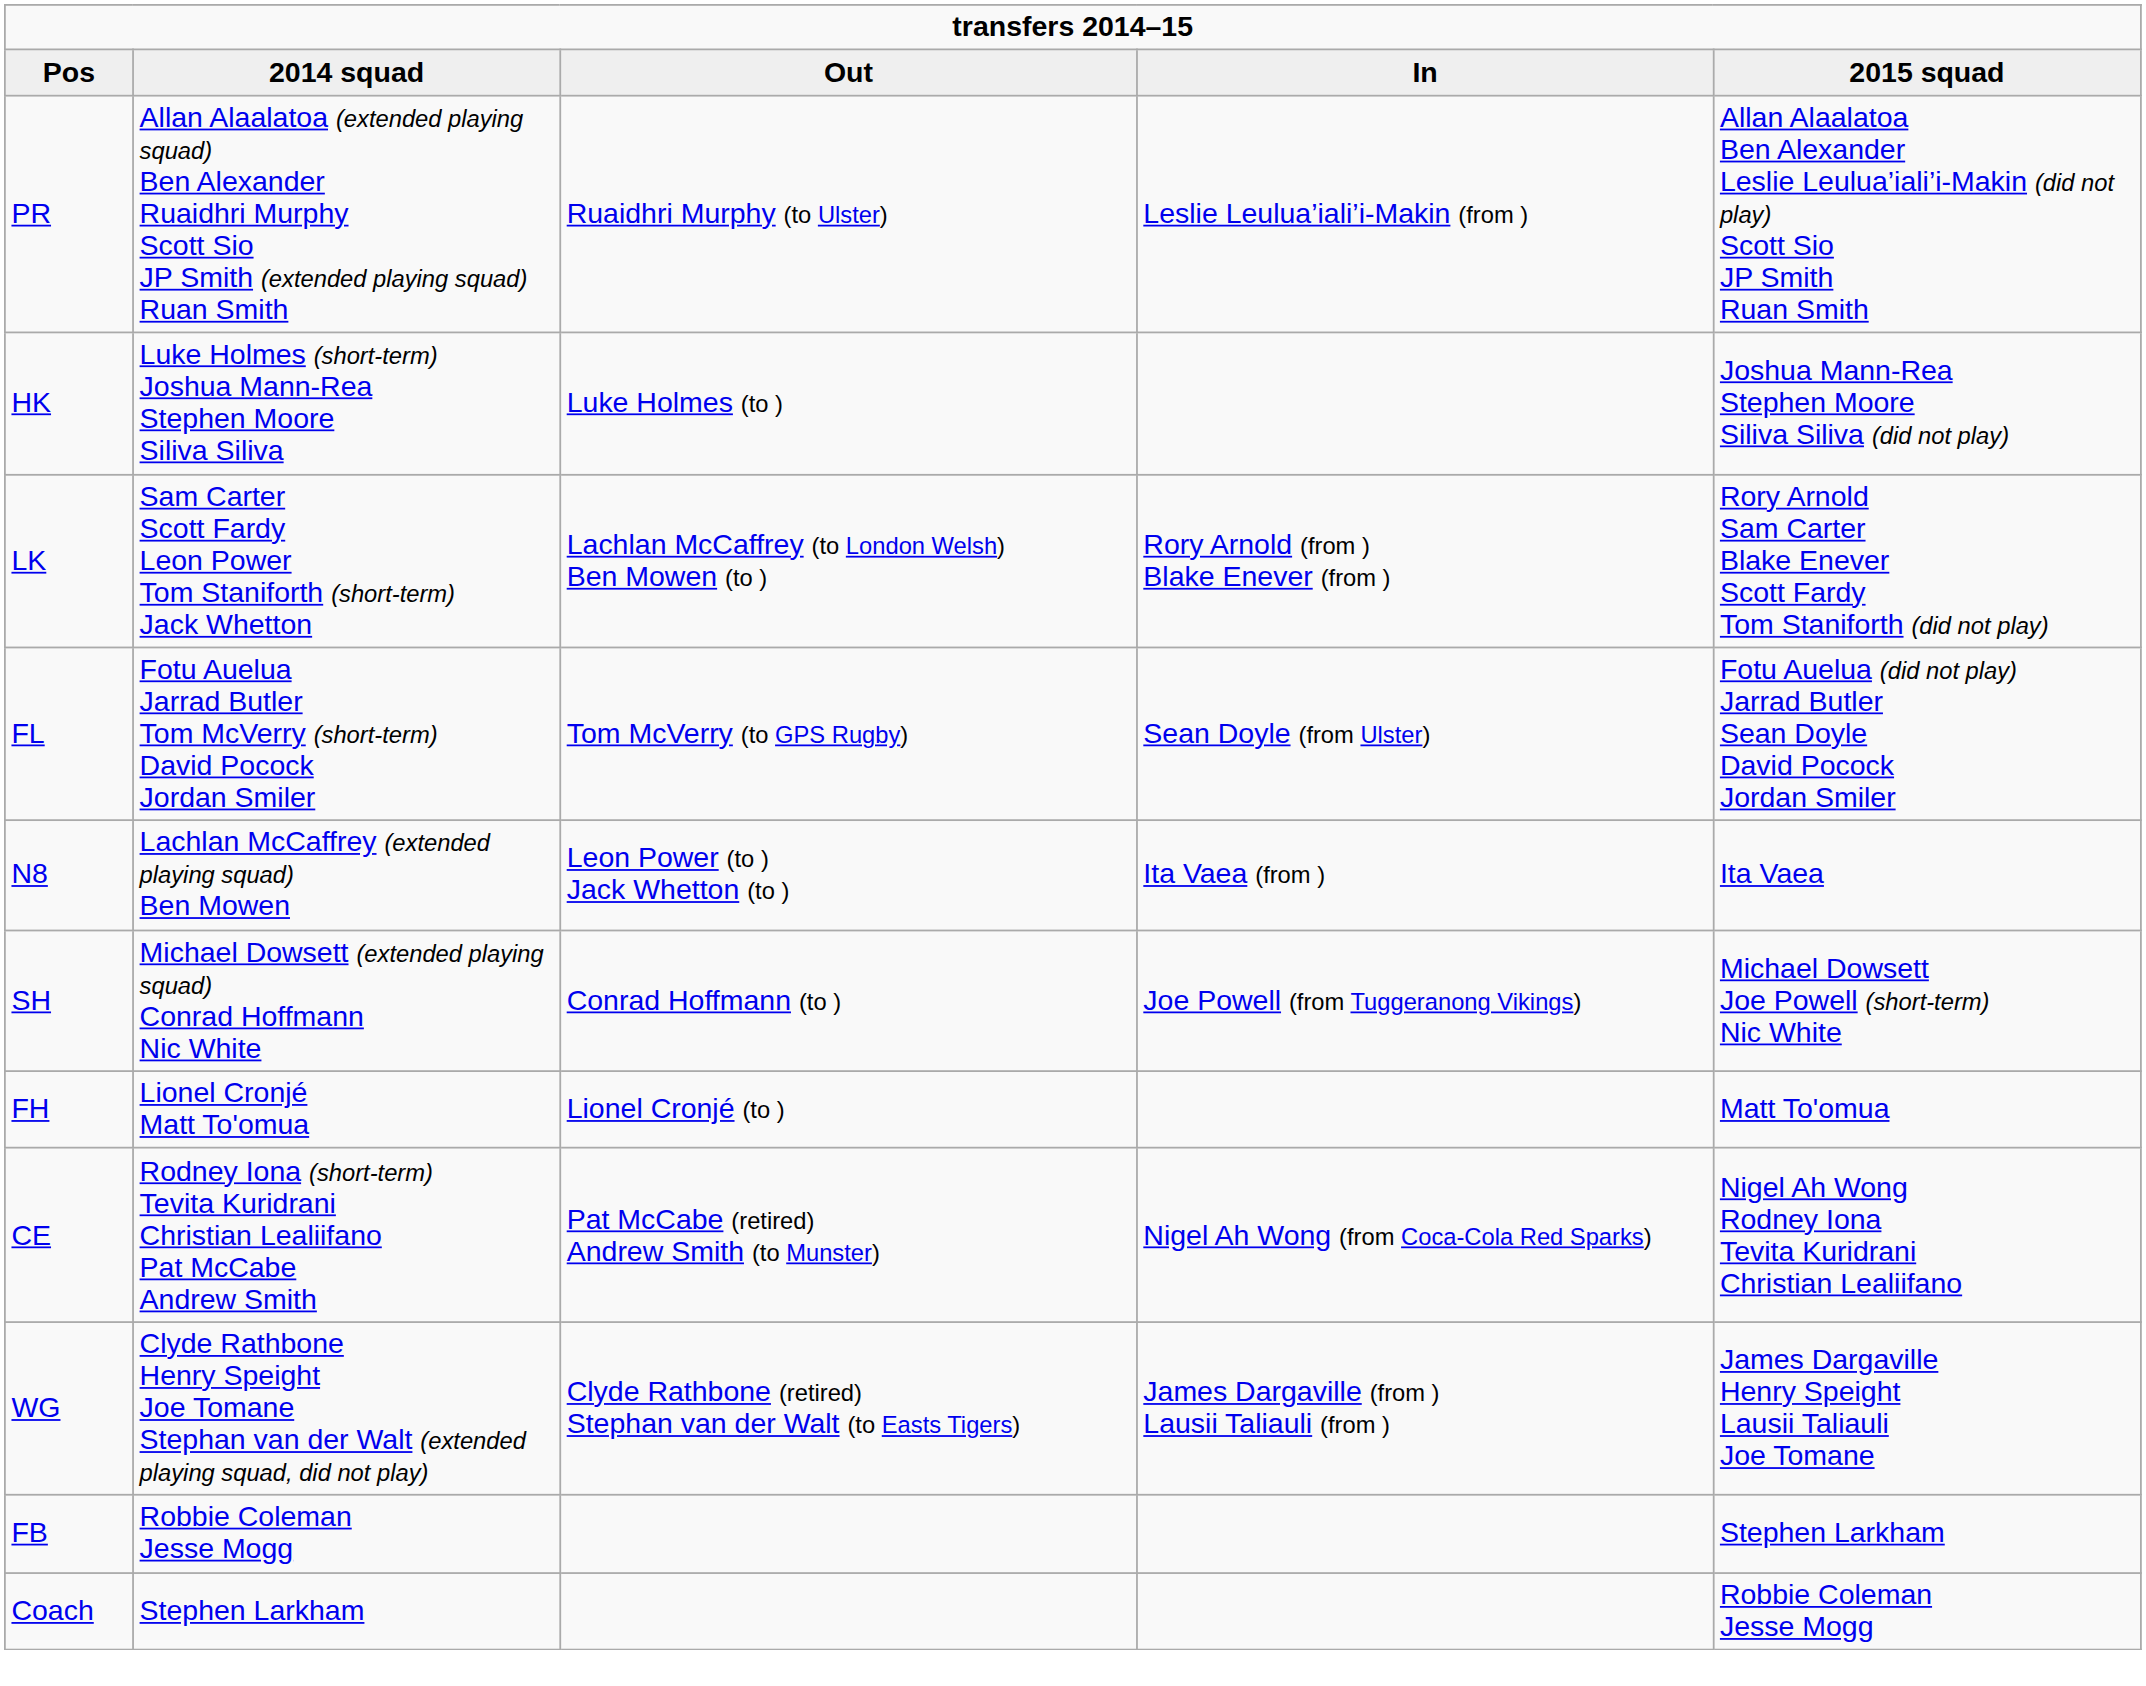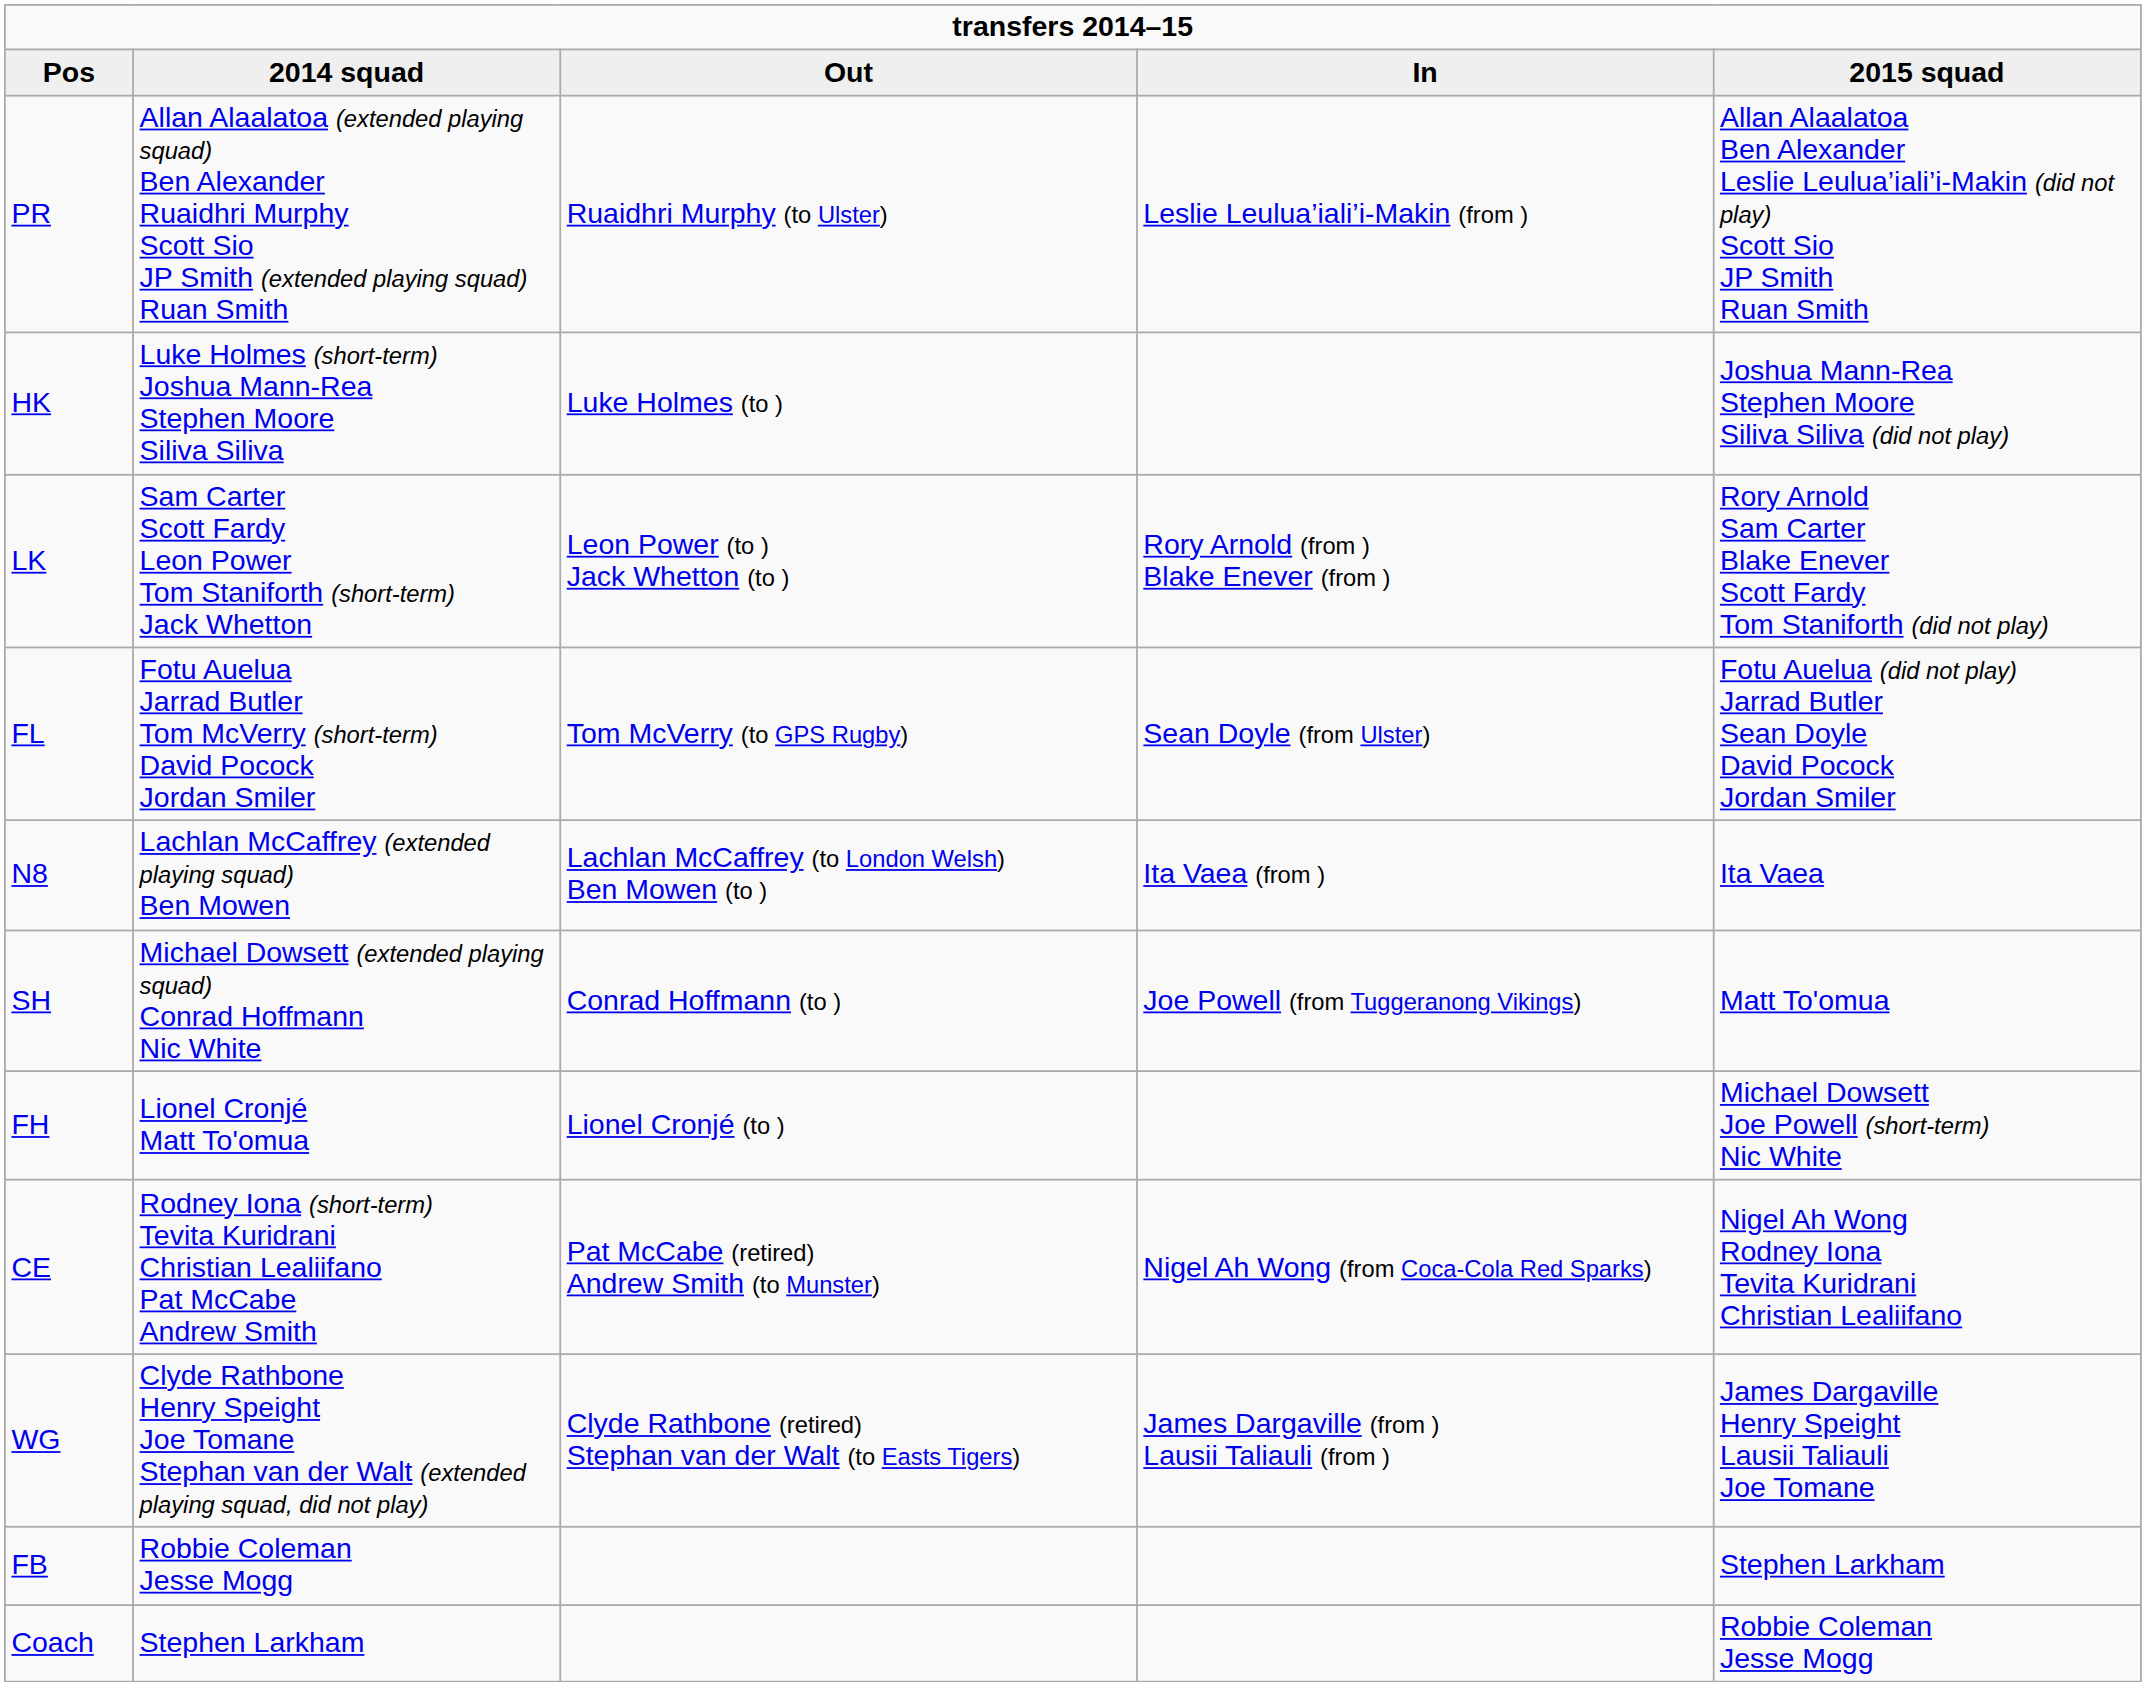LK | Out: Lachlan McCaffrey (to London Welsh) Ben Mowen (to ) -> Leon Power (to ) Jack Whetton (to )
N8 | Out: Leon Power (to ) Jack Whetton (to ) -> Lachlan McCaffrey (to London Welsh) Ben Mowen (to )
SH | 2015 squad: Michael Dowsett Joe Powell (short-term) Nic White -> Matt To'omua
FH | 2015 squad: Matt To'omua -> Michael Dowsett Joe Powell (short-term) Nic White
